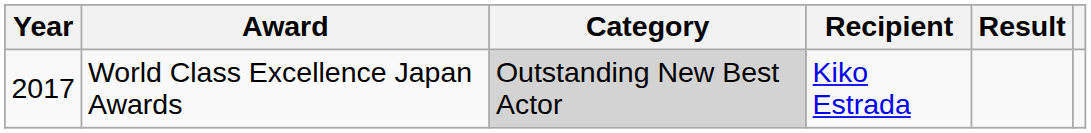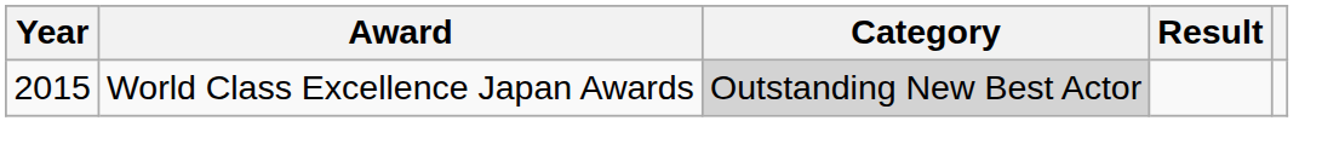- column: Recipient | Kiko Estrada
World Class Excellence Japan Awards | Year: 2017 -> 2015
